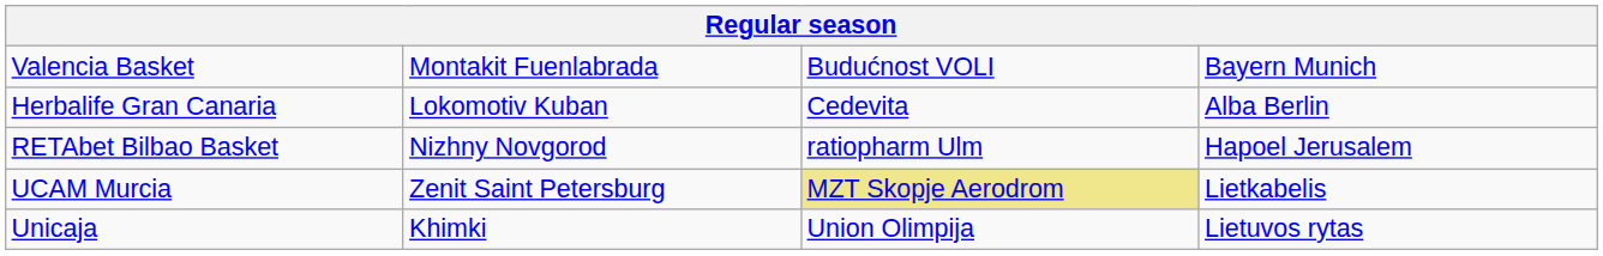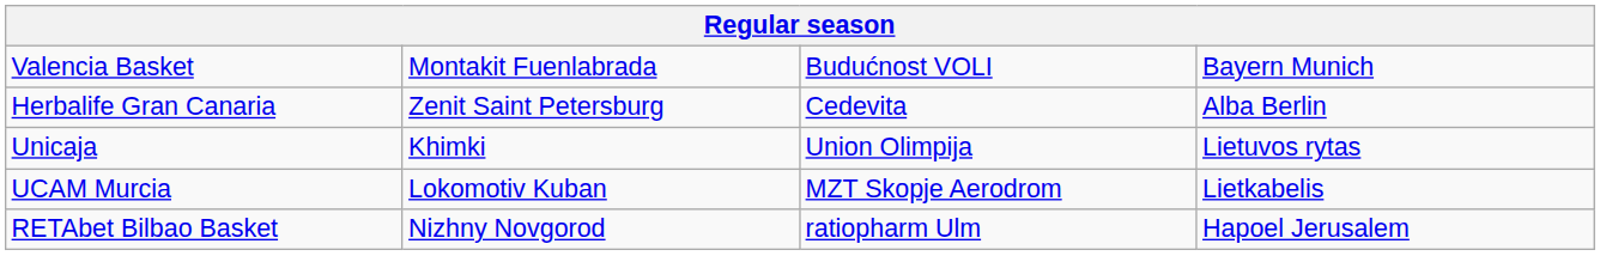Herbalife Gran Canaria | column 2: Lokomotiv Kuban -> Zenit Saint Petersburg
rows swapped: Unicaja <-> RETAbet Bilbao Basket
UCAM Murcia | column 2: Zenit Saint Petersburg -> Lokomotiv Kuban
UCAM Murcia | column 3: khaki background -> no background
